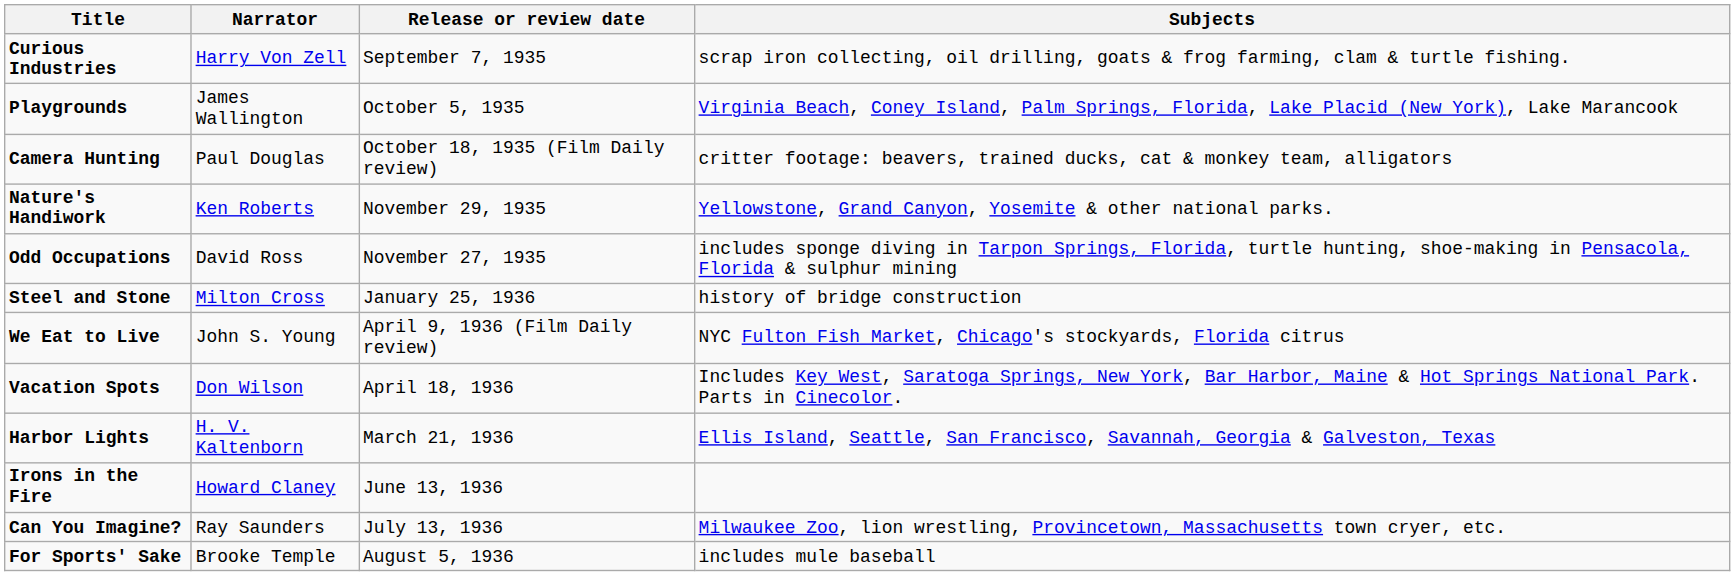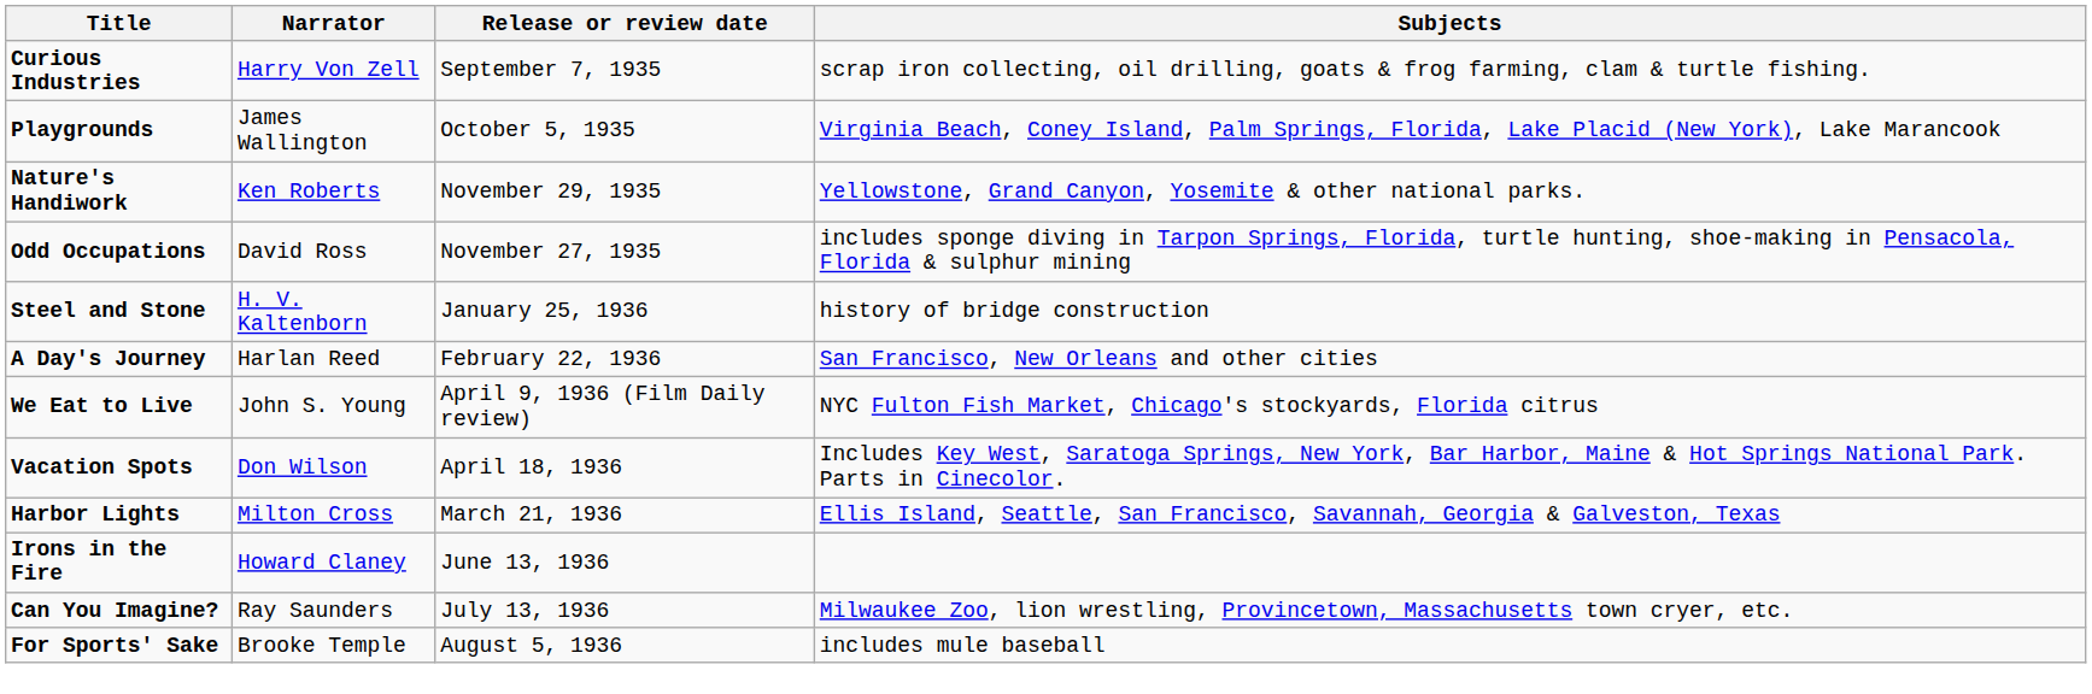- row: Camera Hunting | Paul Douglas | October 18, 1935 (Film Daily review) | critter footage: beavers, trained ducks, cat & monkey team, alligators
Steel and Stone | Narrator: Milton Cross -> H. V. Kaltenborn
+ row: A Day's Journey | Harlan Reed | February 22, 1936 | San Francisco, New Orleans and other cities
Harbor Lights | Narrator: H. V. Kaltenborn -> Milton Cross
